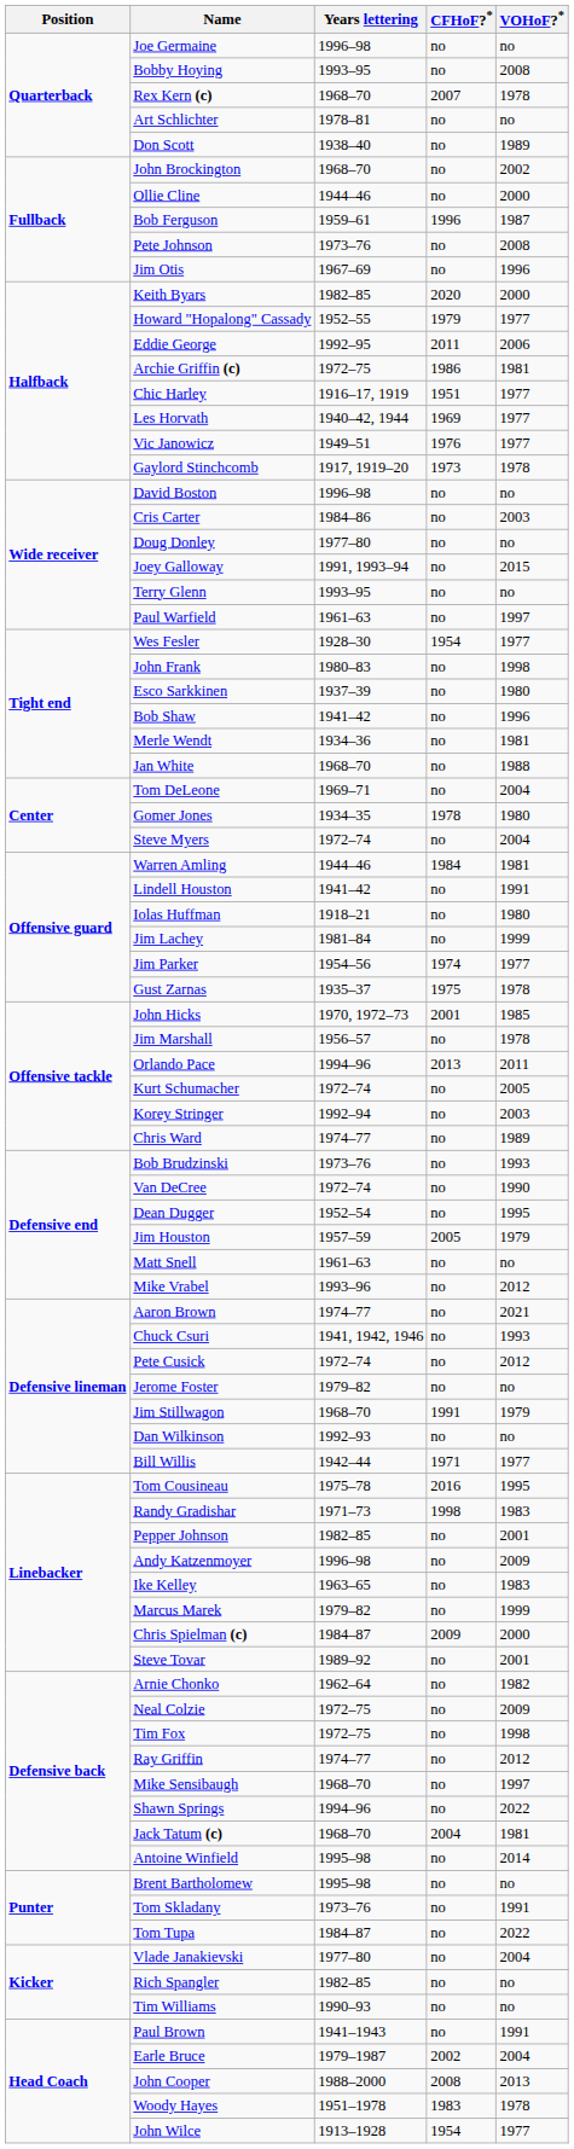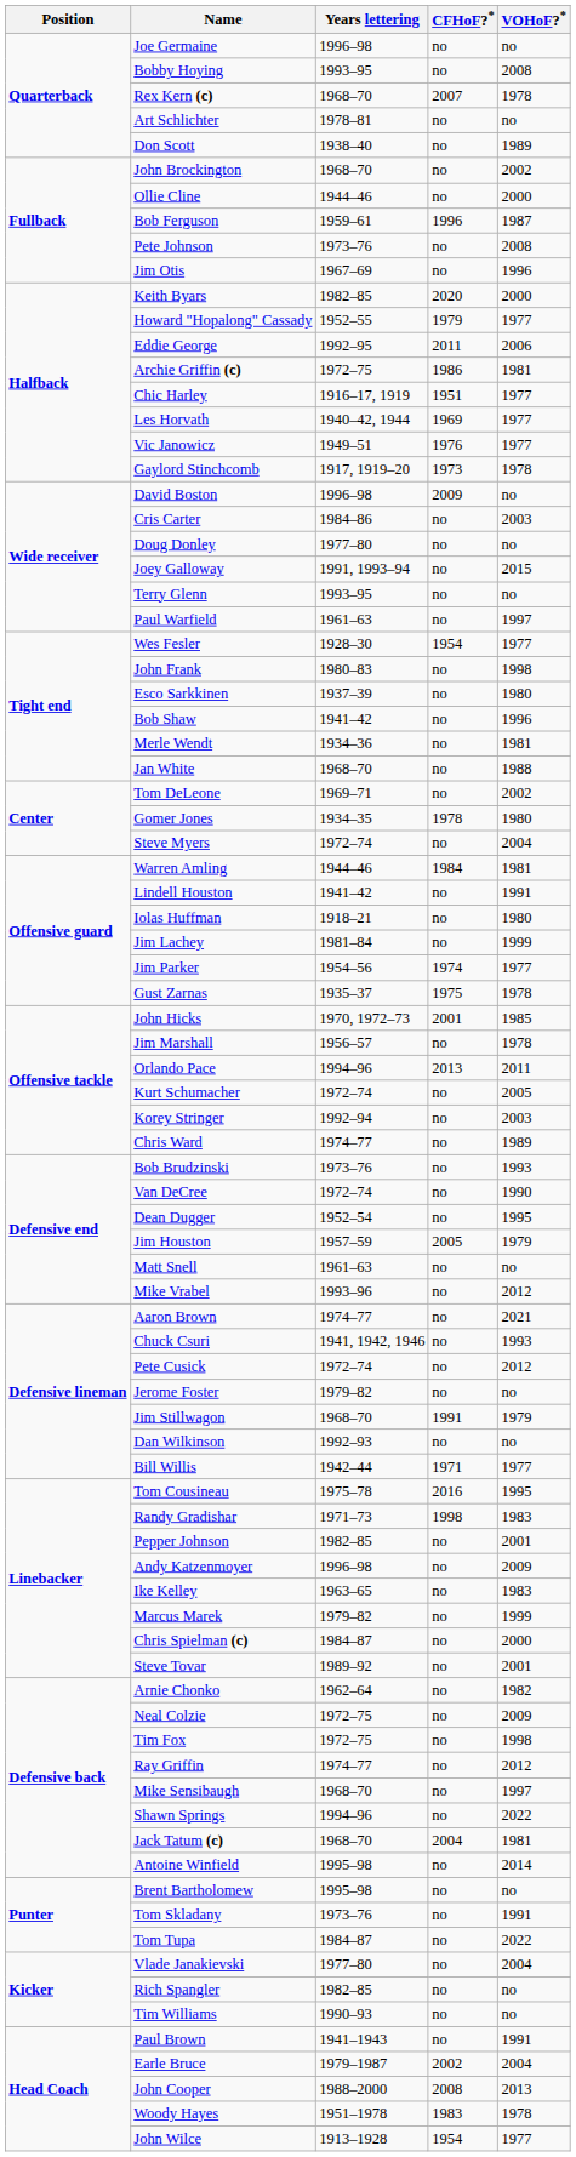David Boston | CFHoF?*: no -> 2009
Tom DeLeone | VOHoF?*: 2004 -> 2002
Chris Spielman (c) | CFHoF?*: 2009 -> no
